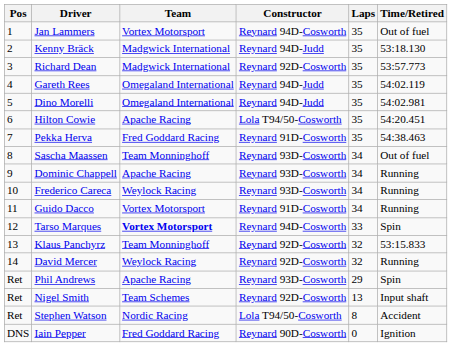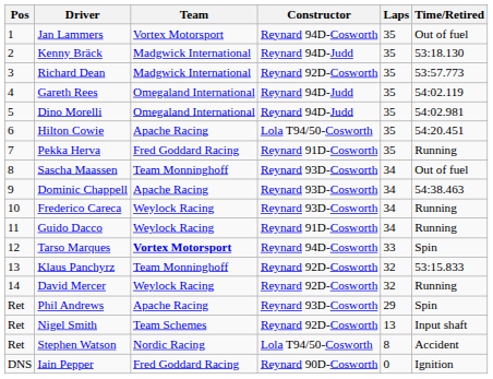Pekka Herva | Time/Retired: 54:38.463 -> Running
Dominic Chappell | Time/Retired: Running -> 54:38.463
Guido Dacco | Team: Vortex Motorsport -> Weylock Racing
